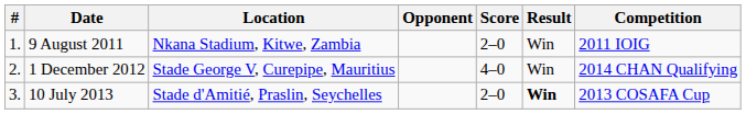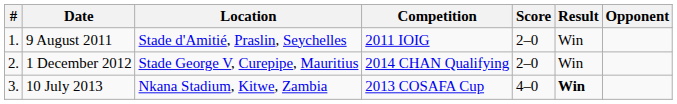columns swapped: Opponent <-> Competition
9 August 2011 | Location: Nkana Stadium, Kitwe, Zambia -> Stade d'Amitié, Praslin, Seychelles
1 December 2012 | Score: 4–0 -> 2–0
10 July 2013 | Location: Stade d'Amitié, Praslin, Seychelles -> Nkana Stadium, Kitwe, Zambia
10 July 2013 | Score: 2–0 -> 4–0
